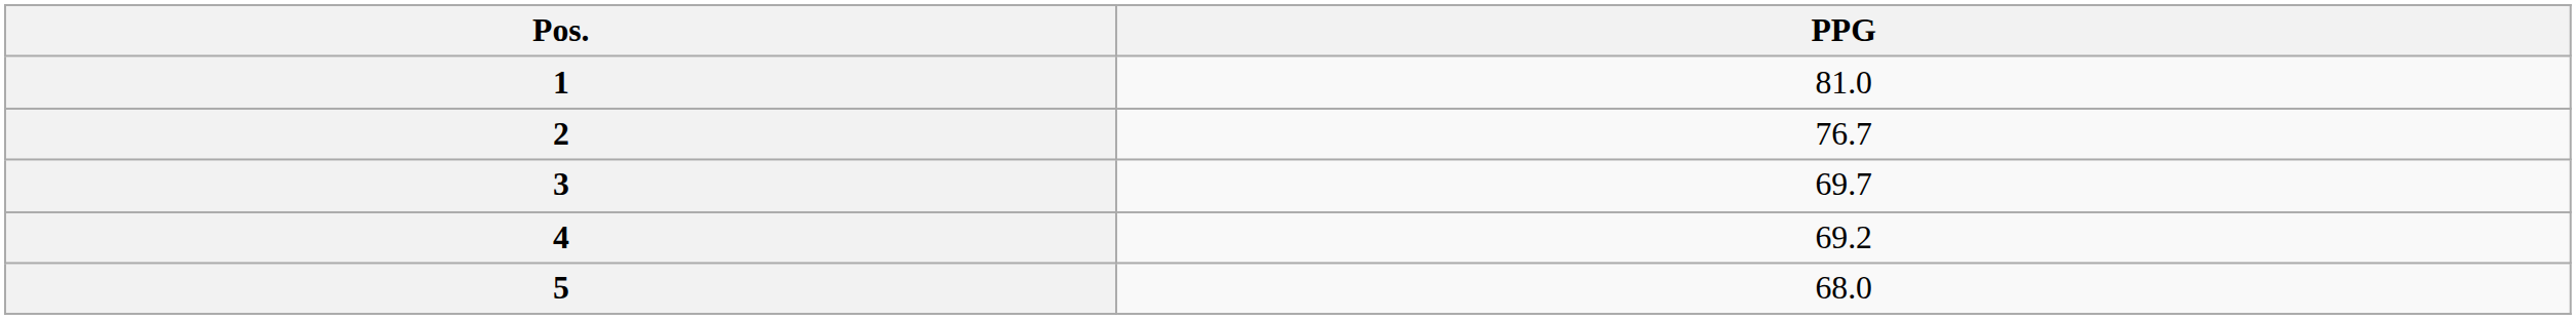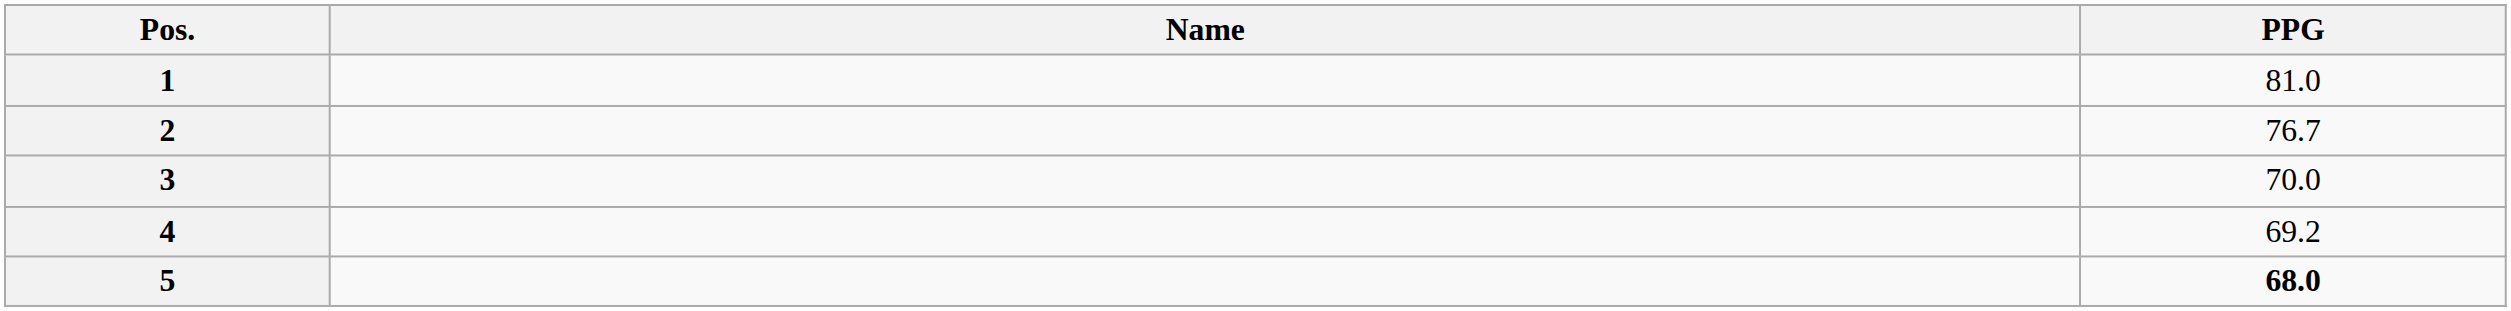+ column: Name
3 | PPG: 69.7 -> 70.0
5 | PPG: normal -> bold
